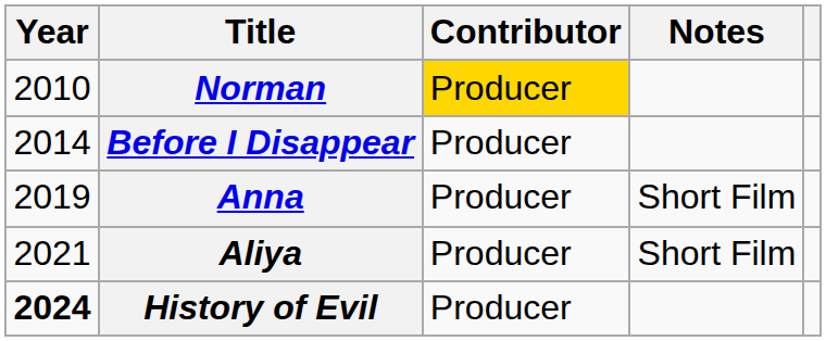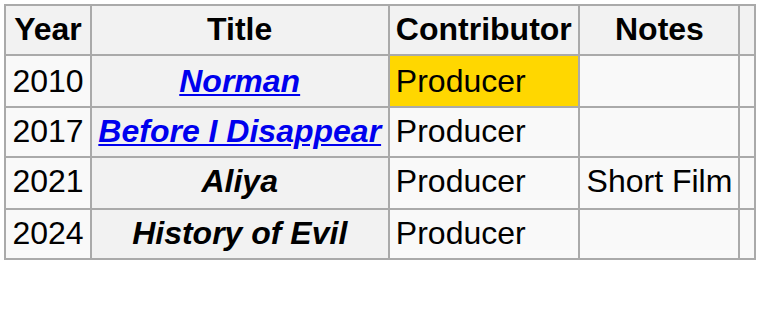Before I Disappear | Year: 2014 -> 2017
- row: 2019 | Anna | Producer | Short Film
History of Evil | Year: bold -> normal
